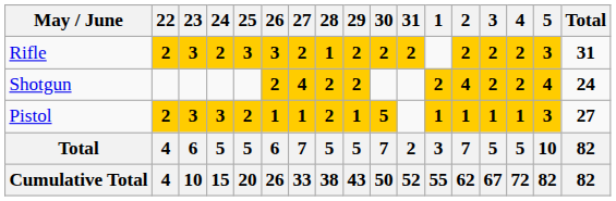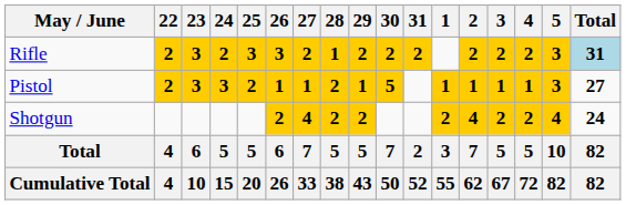Rifle | Total: no background -> lightblue background
rows swapped: Pistol <-> Shotgun
